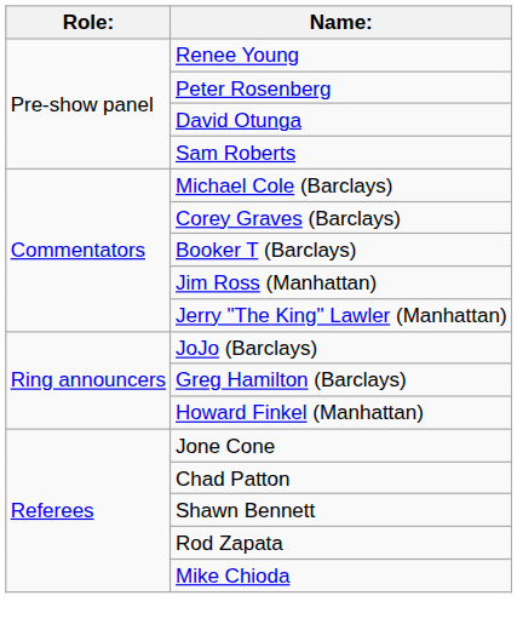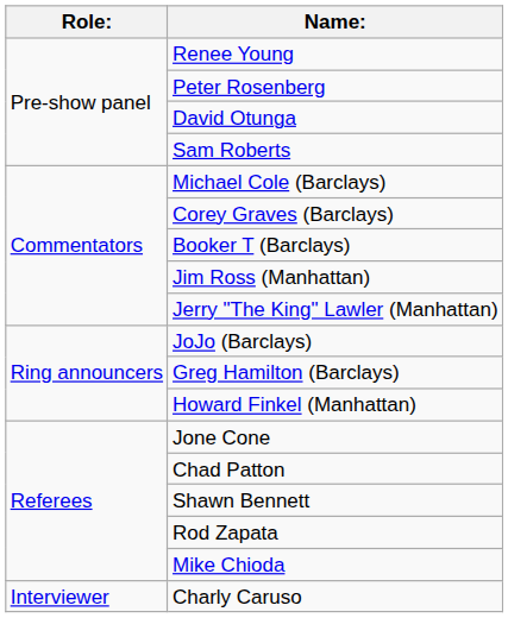+ row: Interviewer | Charly Caruso
